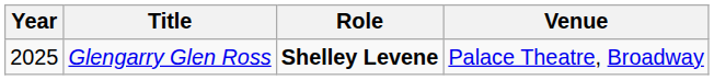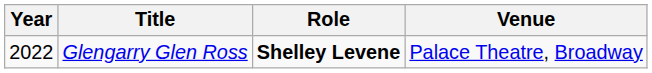Glengarry Glen Ross | Year: 2025 -> 2022
